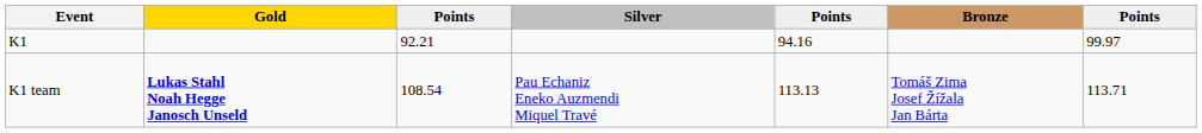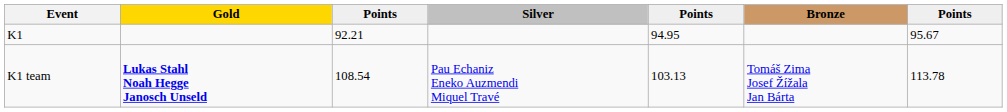K1 | column 5: 94.16 -> 94.95
K1 | column 7: 99.97 -> 95.67
K1 team | column 5: 113.13 -> 103.13
K1 team | column 7: 113.71 -> 113.78
